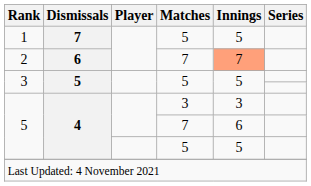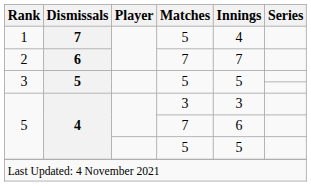1 | Innings: 5 -> 4
2 | Innings: lightsalmon background -> no background
